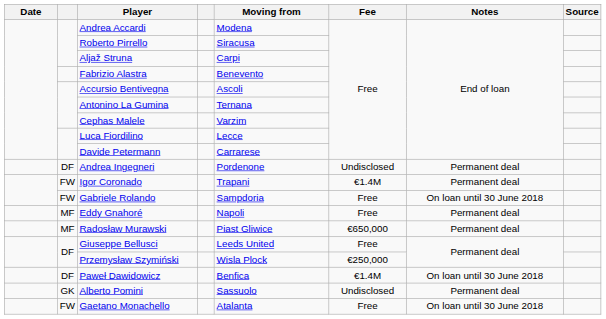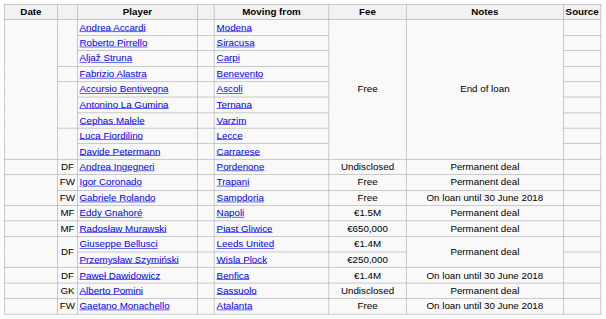Igor Coronado | Fee: €1.4M -> Free
Eddy Gnahoré | Fee: Free -> €1.5M
Giuseppe Bellusci | Fee: Free -> €1.4M
